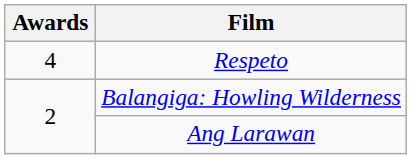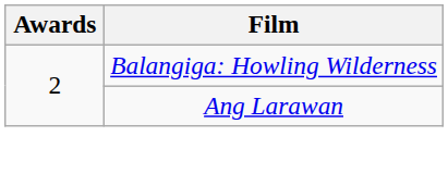- row: 4 | Respeto
